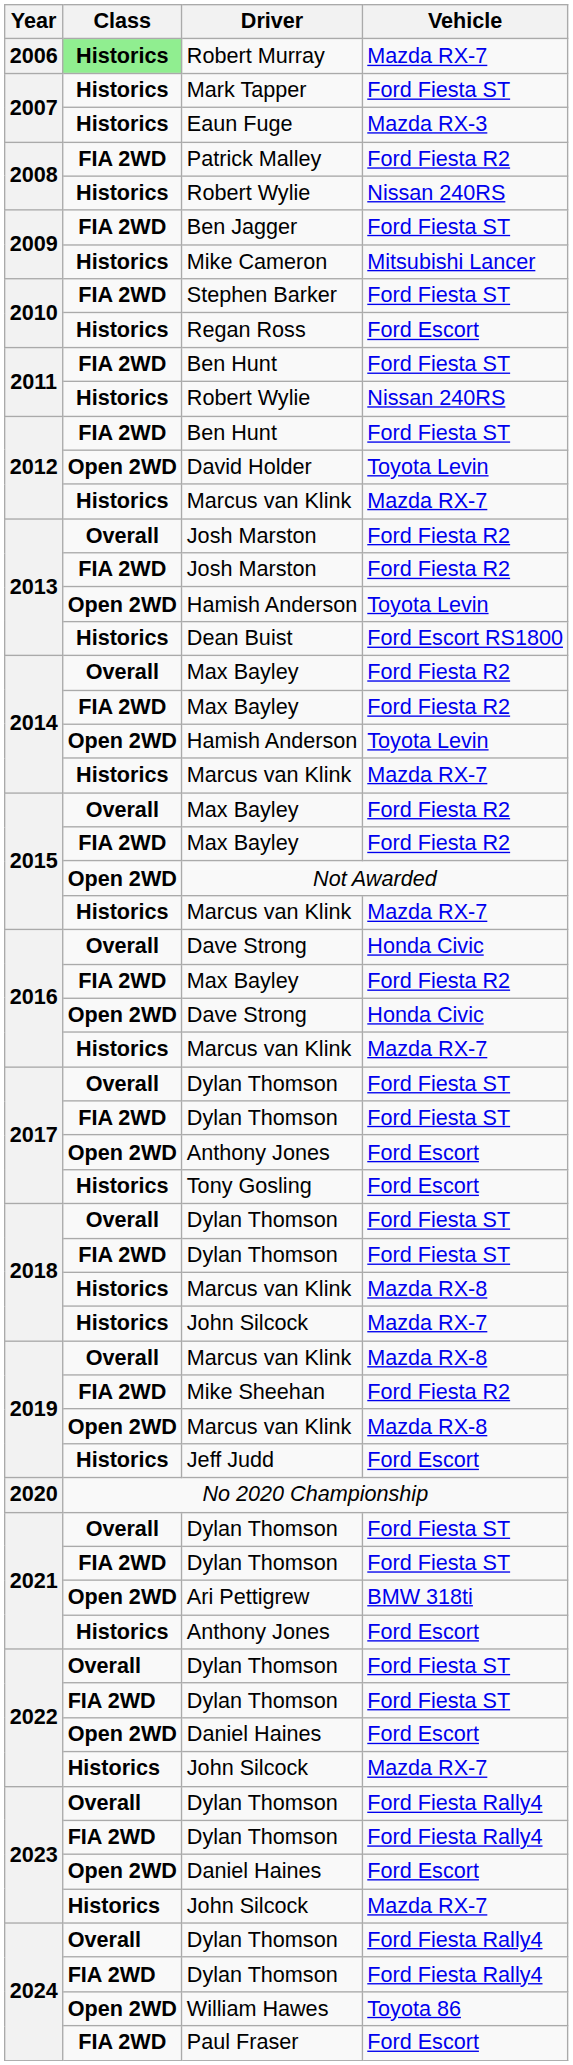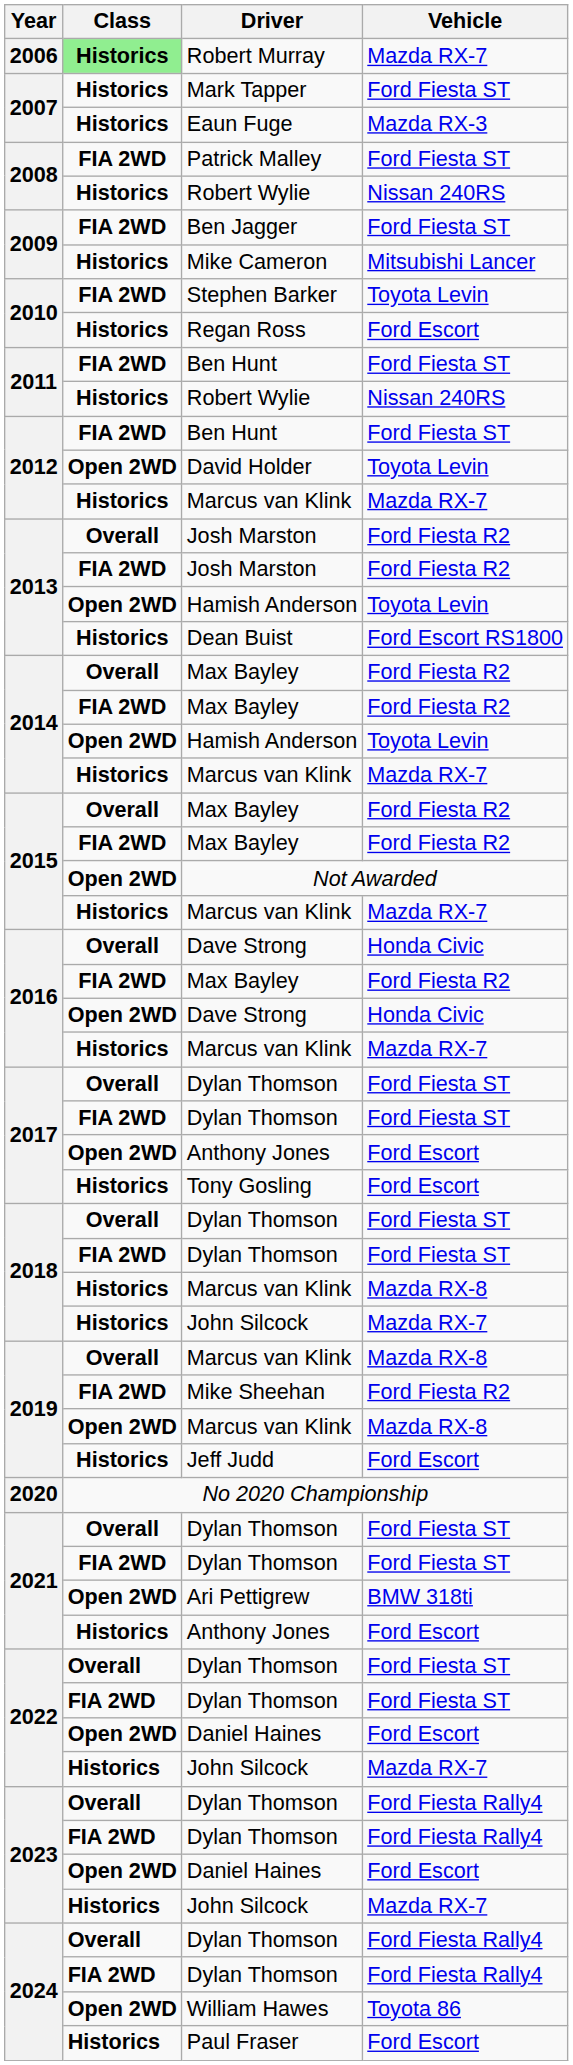Patrick Malley | Vehicle: Ford Fiesta R2 -> Ford Fiesta ST
Stephen Barker | Vehicle: Ford Fiesta ST -> Toyota Levin
Paul Fraser | Class: FIA 2WD -> Historics
